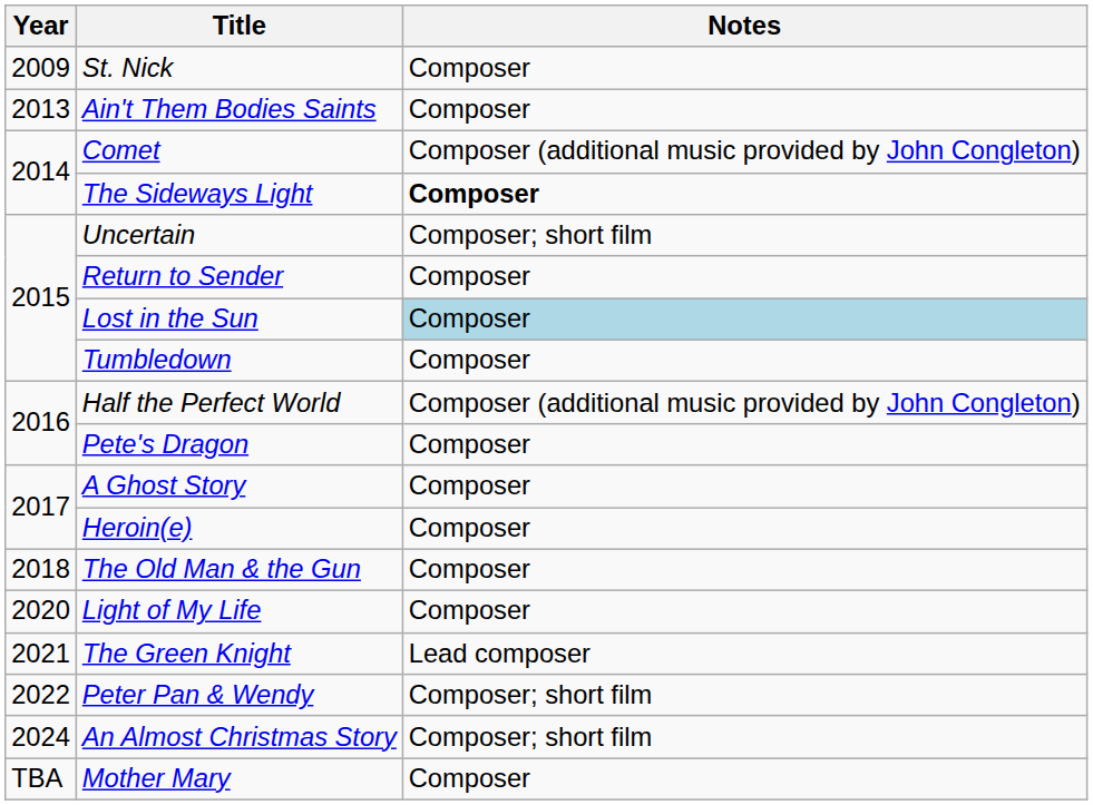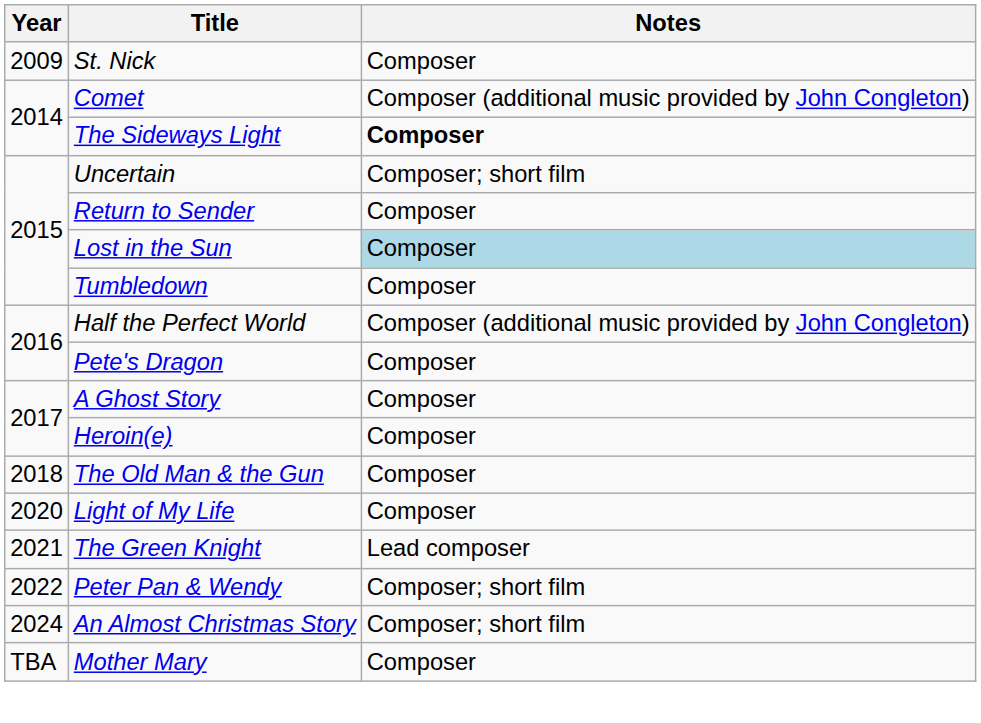- row: 2013 | Ain't Them Bodies Saints | Composer
